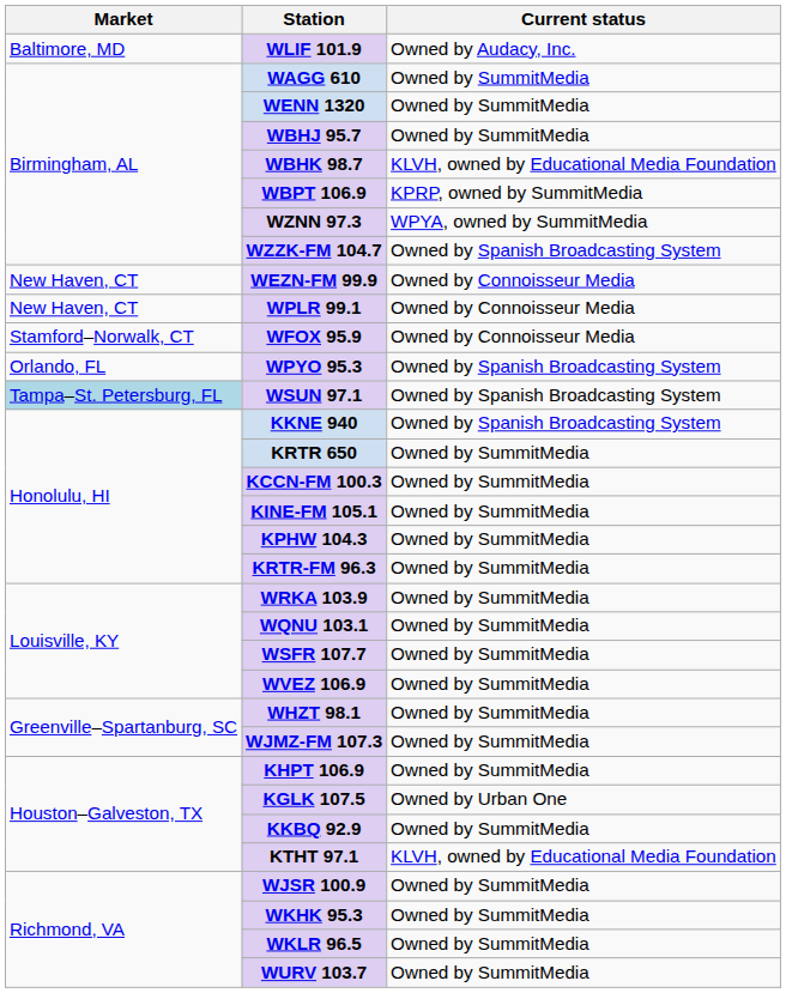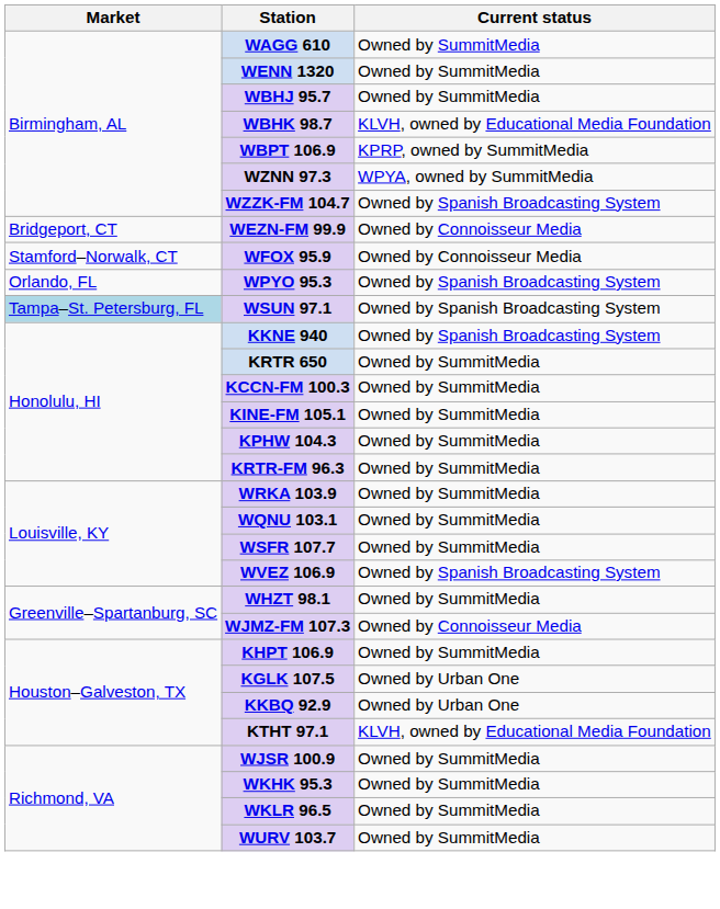- row: Baltimore, MD | WLIF 101.9 | Owned by Audacy, Inc.
WEZN-FM 99.9 | Market: New Haven, CT -> Bridgeport, CT
- row: New Haven, CT | WPLR 99.1 | Owned by Connoisseur Media
WVEZ 106.9 | Current status: Owned by SummitMedia -> Owned by Spanish Broadcasting System
WJMZ-FM 107.3 | Current status: Owned by SummitMedia -> Owned by Connoisseur Media
KKBQ 92.9 | Current status: Owned by SummitMedia -> Owned by Urban One
